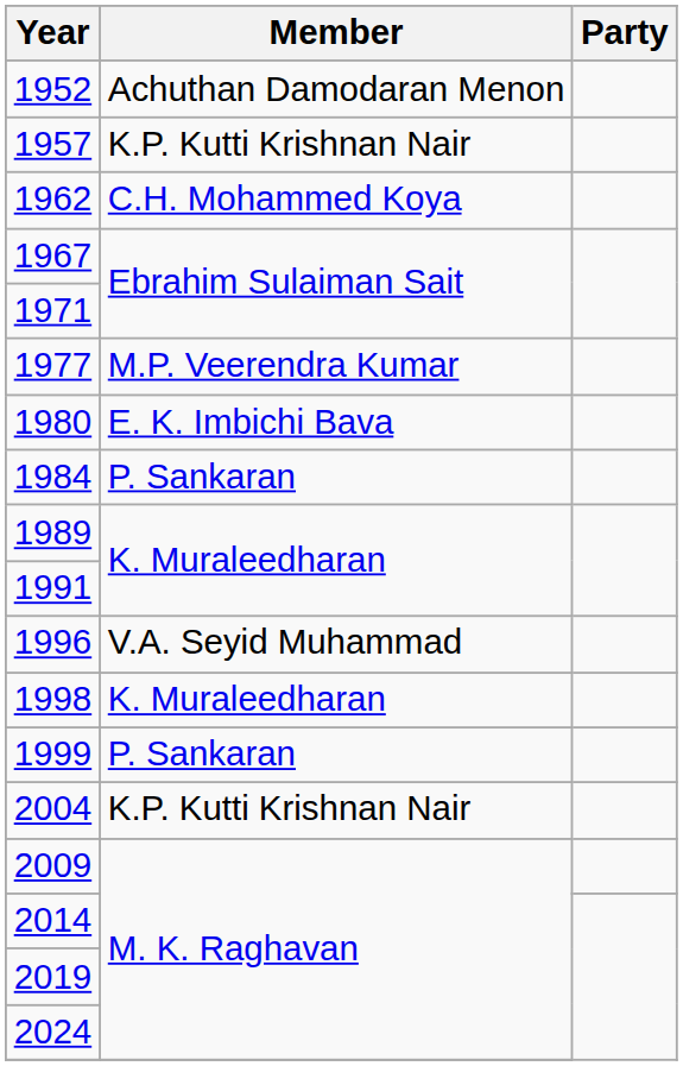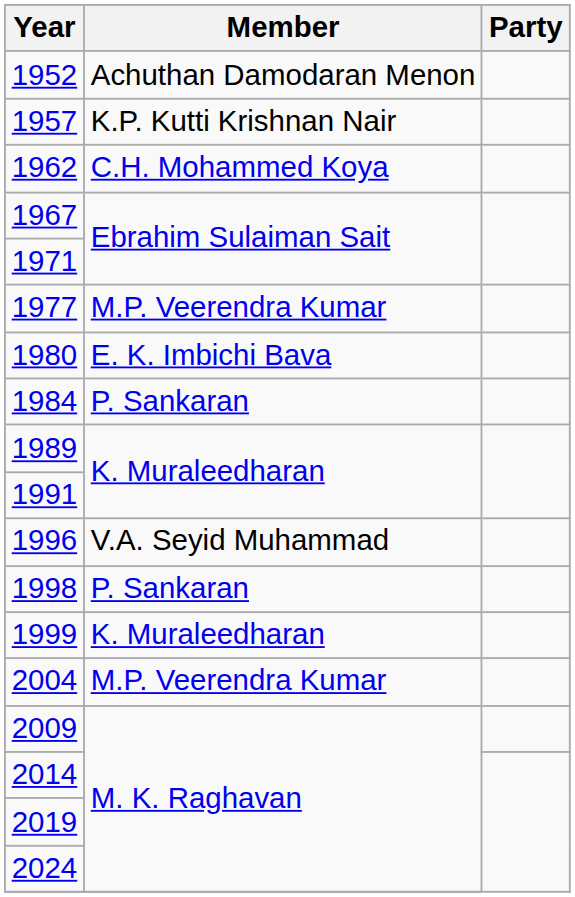1998 | Member: K. Muraleedharan -> P. Sankaran
1999 | Member: P. Sankaran -> K. Muraleedharan
2004 | Member: K.P. Kutti Krishnan Nair -> M.P. Veerendra Kumar
